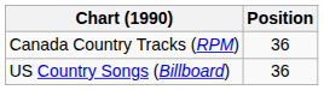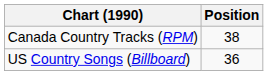Canada Country Tracks (RPM) | Position: 36 -> 38
